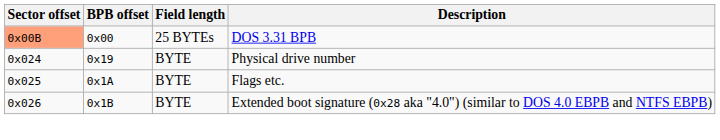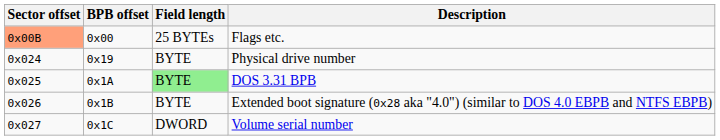0x00 | Description: DOS 3.31 BPB -> Flags etc.
0x1A | Field length: no background -> lightgreen background
0x1A | Description: Flags etc. -> DOS 3.31 BPB
+ row: 0x027 | 0x1C | DWORD | Volume serial number
